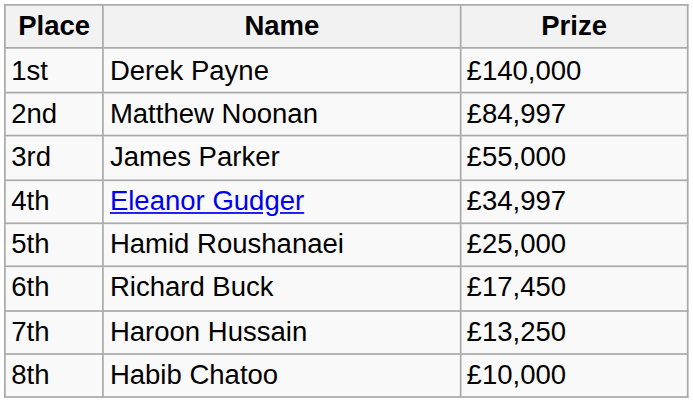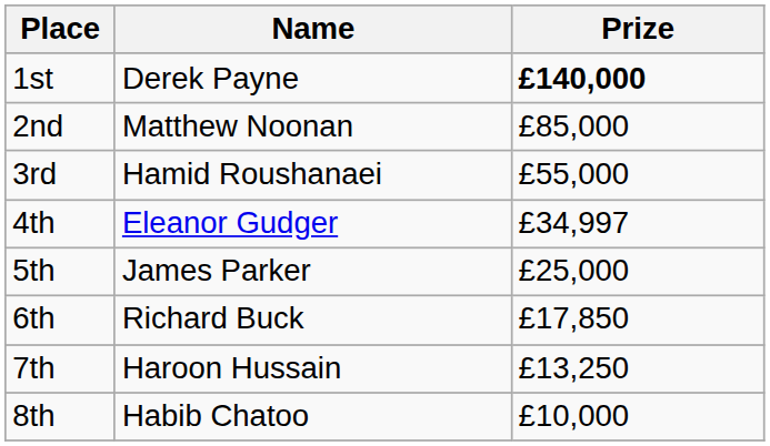1st | Prize: normal -> bold
2nd | Prize: £84,997 -> £85,000
3rd | Name: James Parker -> Hamid Roushanaei
5th | Name: Hamid Roushanaei -> James Parker
6th | Prize: £17,450 -> £17,850
